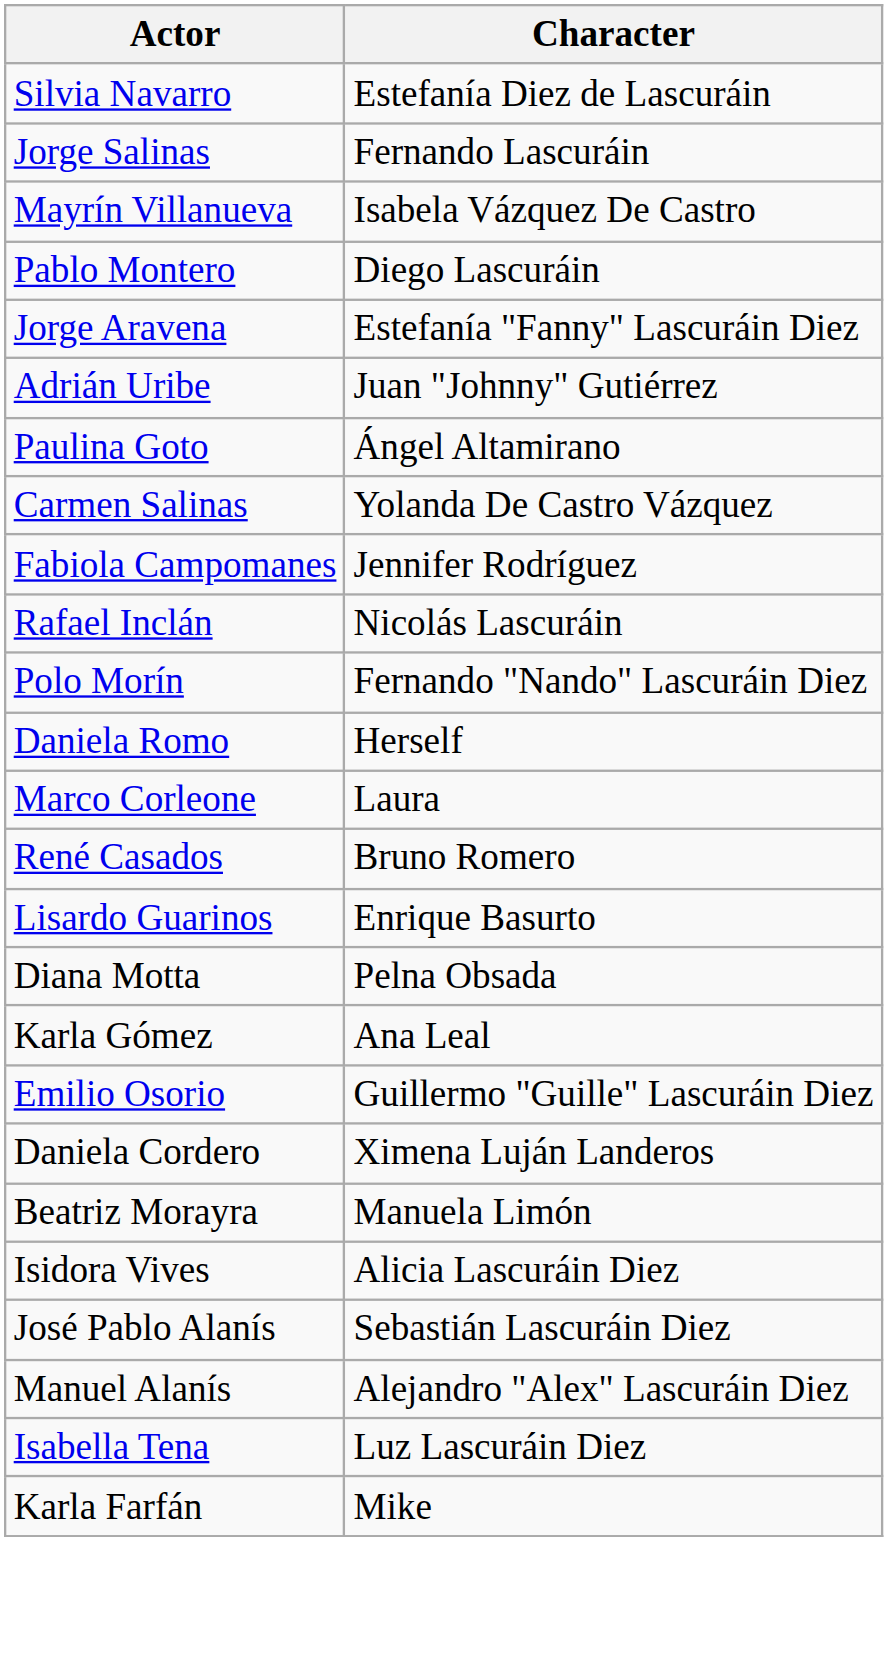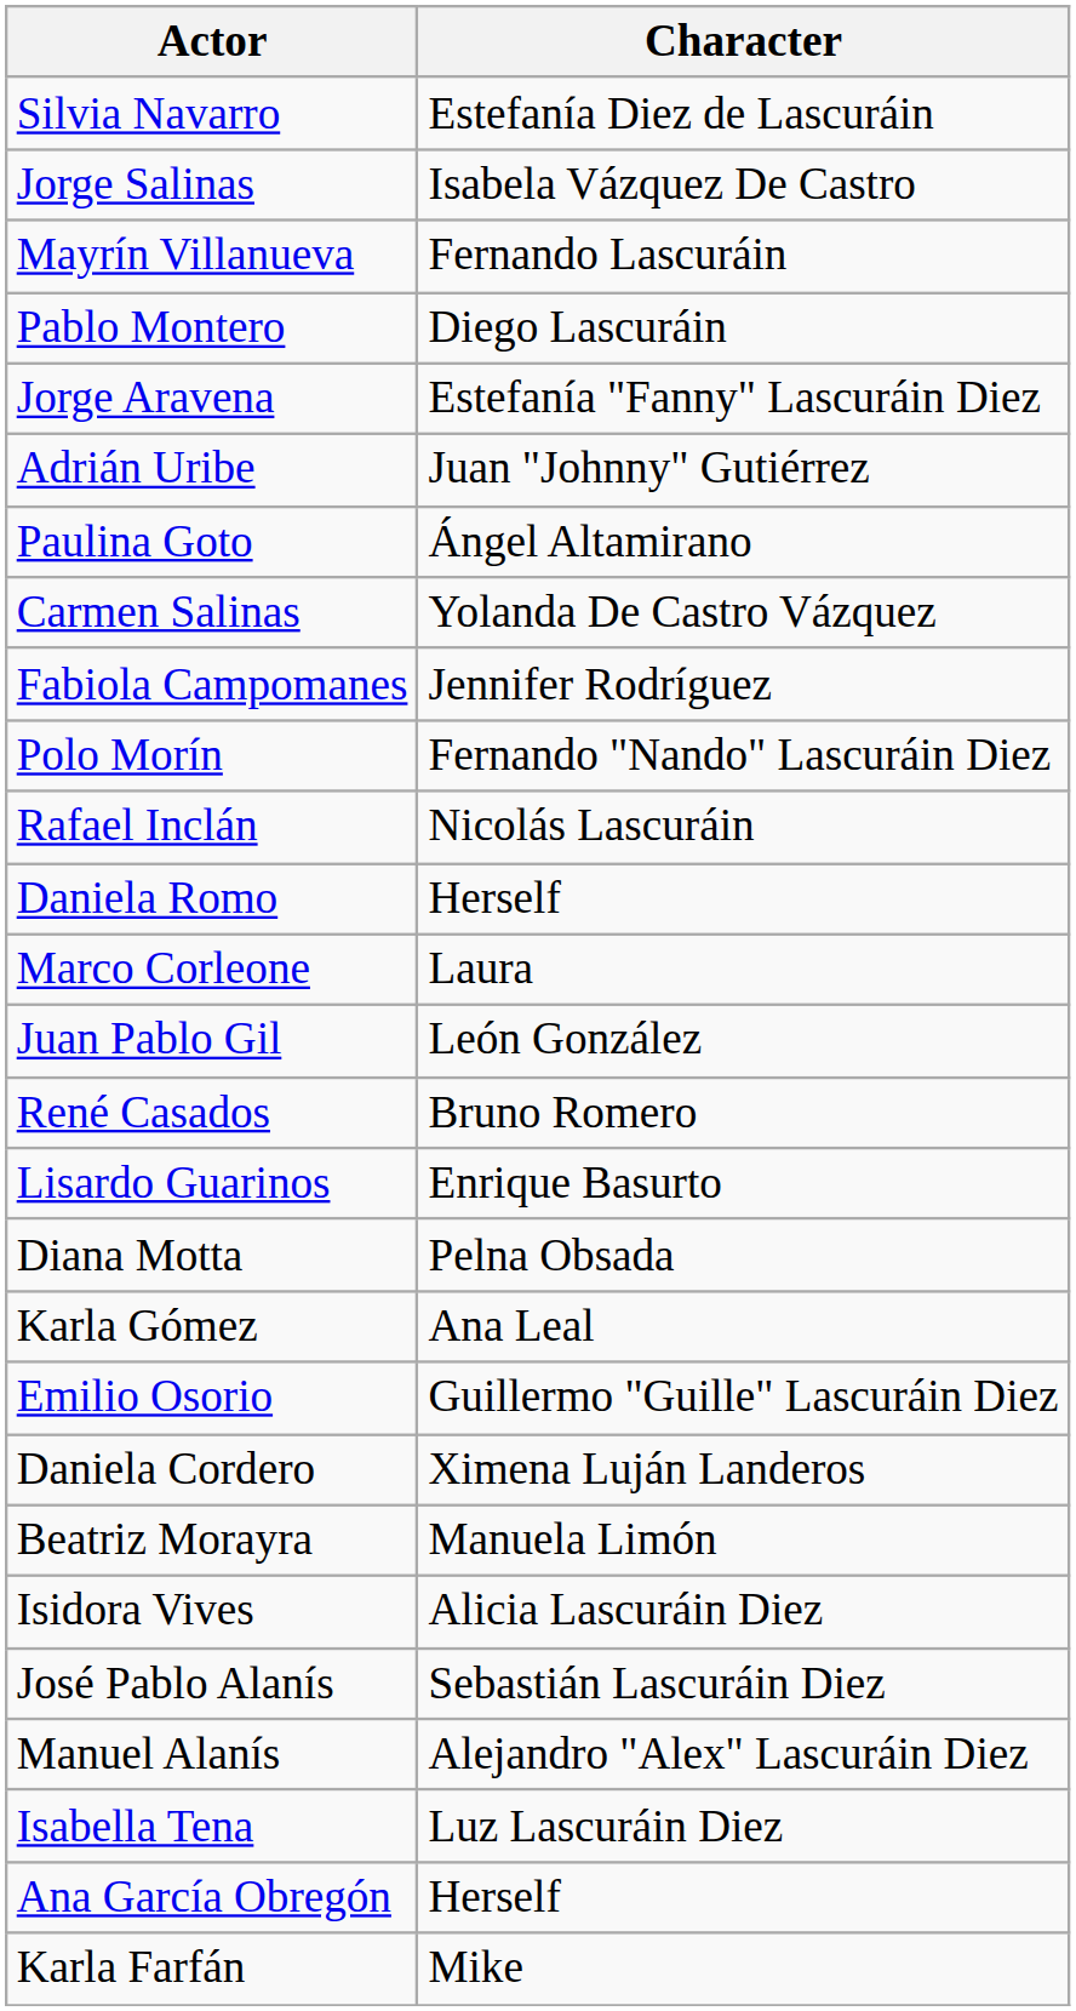Jorge Salinas | Character: Fernando Lascuráin -> Isabela Vázquez De Castro
Mayrín Villanueva | Character: Isabela Vázquez De Castro -> Fernando Lascuráin
rows swapped: Rafael Inclán <-> Polo Morín
+ row: Juan Pablo Gil | León González
+ row: Ana García Obregón | Herself
